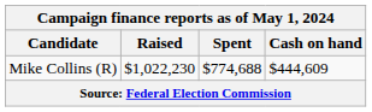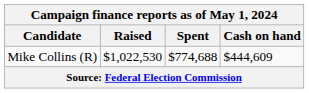Mike Collins (R) | Raised: $1,022,230 -> $1,022,530
